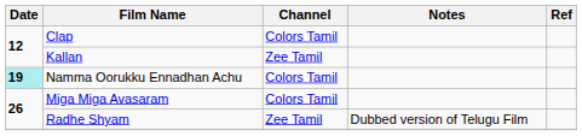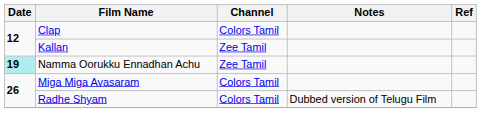Namma Oorukku Ennadhan Achu | Channel: Colors Tamil -> Zee Tamil
Radhe Shyam | Channel: Zee Tamil -> Colors Tamil
